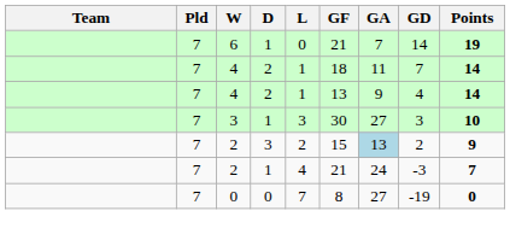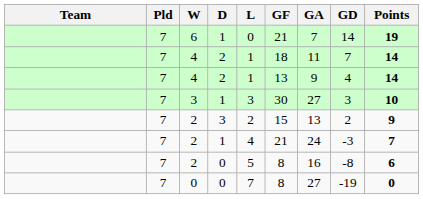2 / 3 | GA: lightblue background -> no background
+ row: 7 | 2 | 0 | 5 | 8 | 16 | -8 | 6
